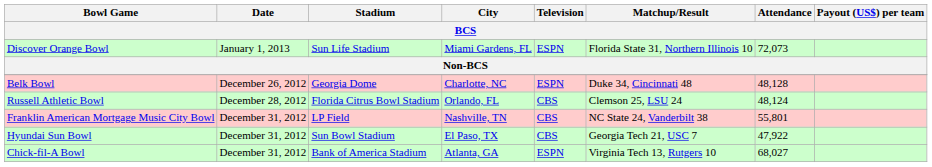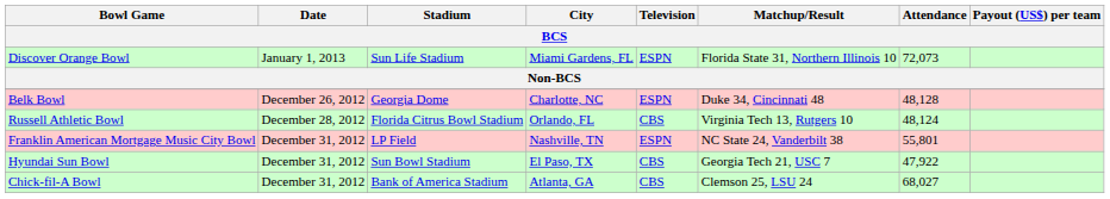Russell Athletic Bowl | Matchup/Result: Clemson 25, LSU 24 -> Virginia Tech 13, Rutgers 10
Franklin American Mortgage Music City Bowl | Television: CBS -> ESPN
Chick-fil-A Bowl | Television: ESPN -> CBS
Chick-fil-A Bowl | Matchup/Result: Virginia Tech 13, Rutgers 10 -> Clemson 25, LSU 24
